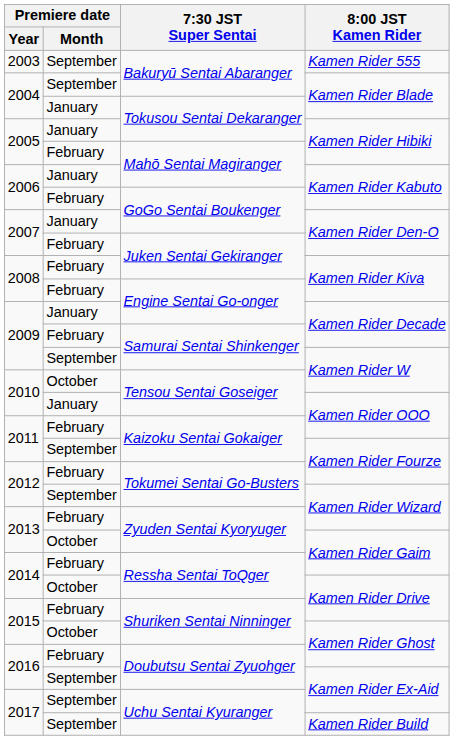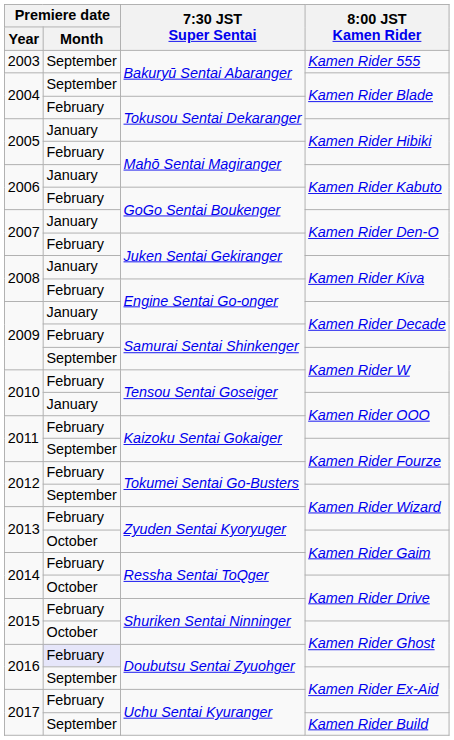Tokusou Sentai Dekaranger / Kamen Rider Blade | Premiere date / Month: January -> February
Juken Sentai Gekiranger / Kamen Rider Kiva | Premiere date / Month: February -> January
Tensou Sentai Goseiger / Kamen Rider W | Premiere date / Month: October -> February
Doubutsu Sentai Zyuohger / Kamen Rider Ghost | Premiere date / Month: no background -> lavender background
Uchu Sentai Kyuranger / Kamen Rider Ex-Aid | Premiere date / Month: September -> February
